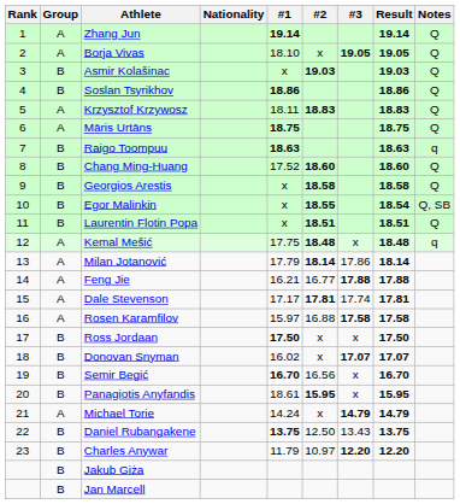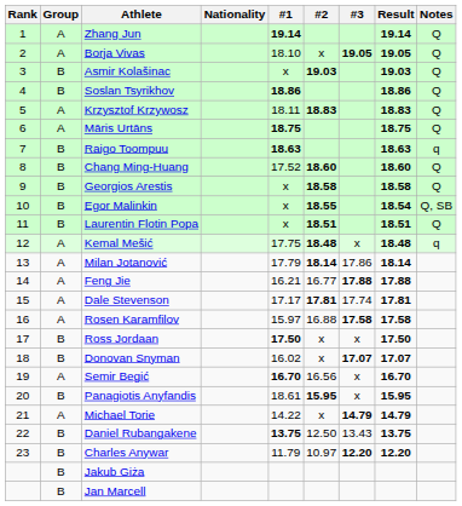Semir Begić | Group: B -> A
Michael Torie | #1: 14.24 -> 14.22
